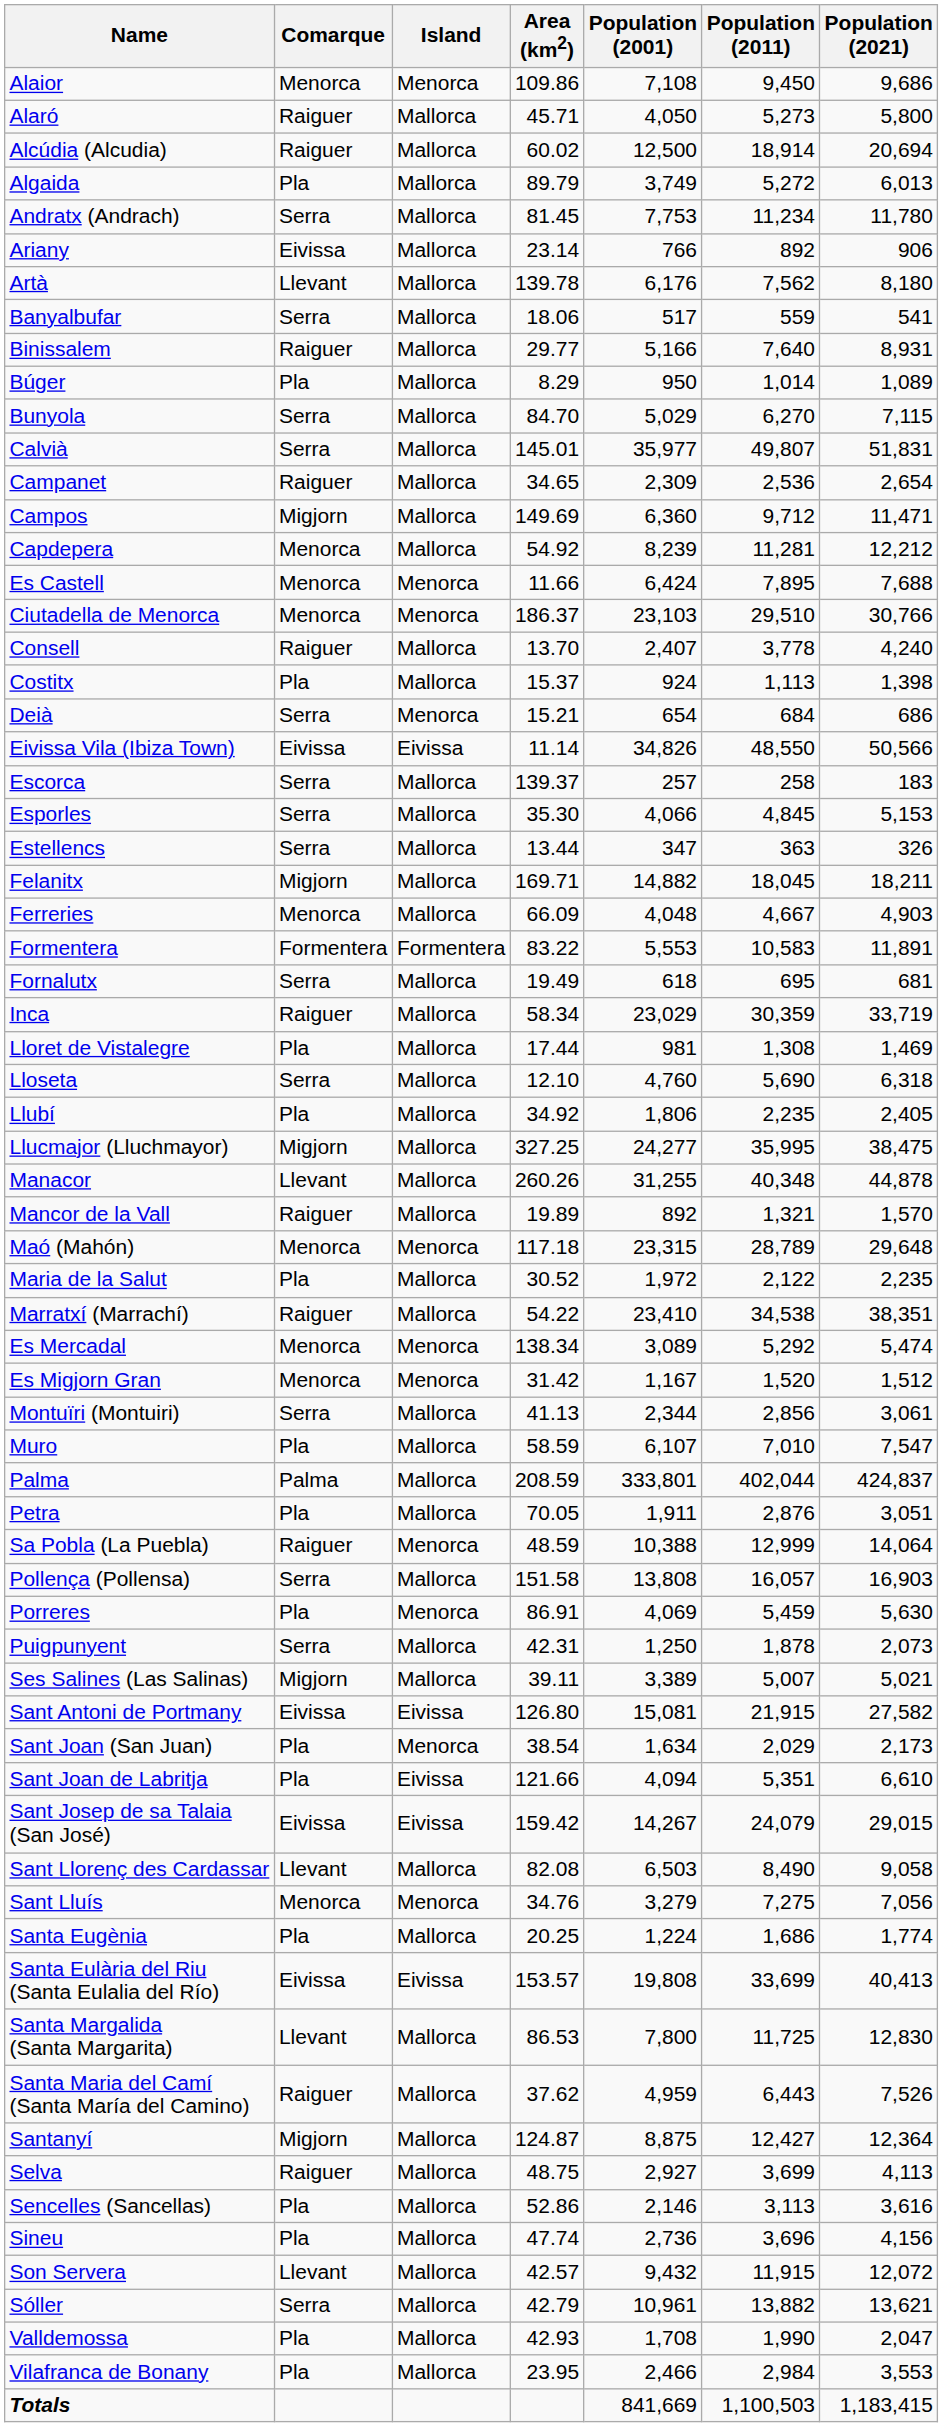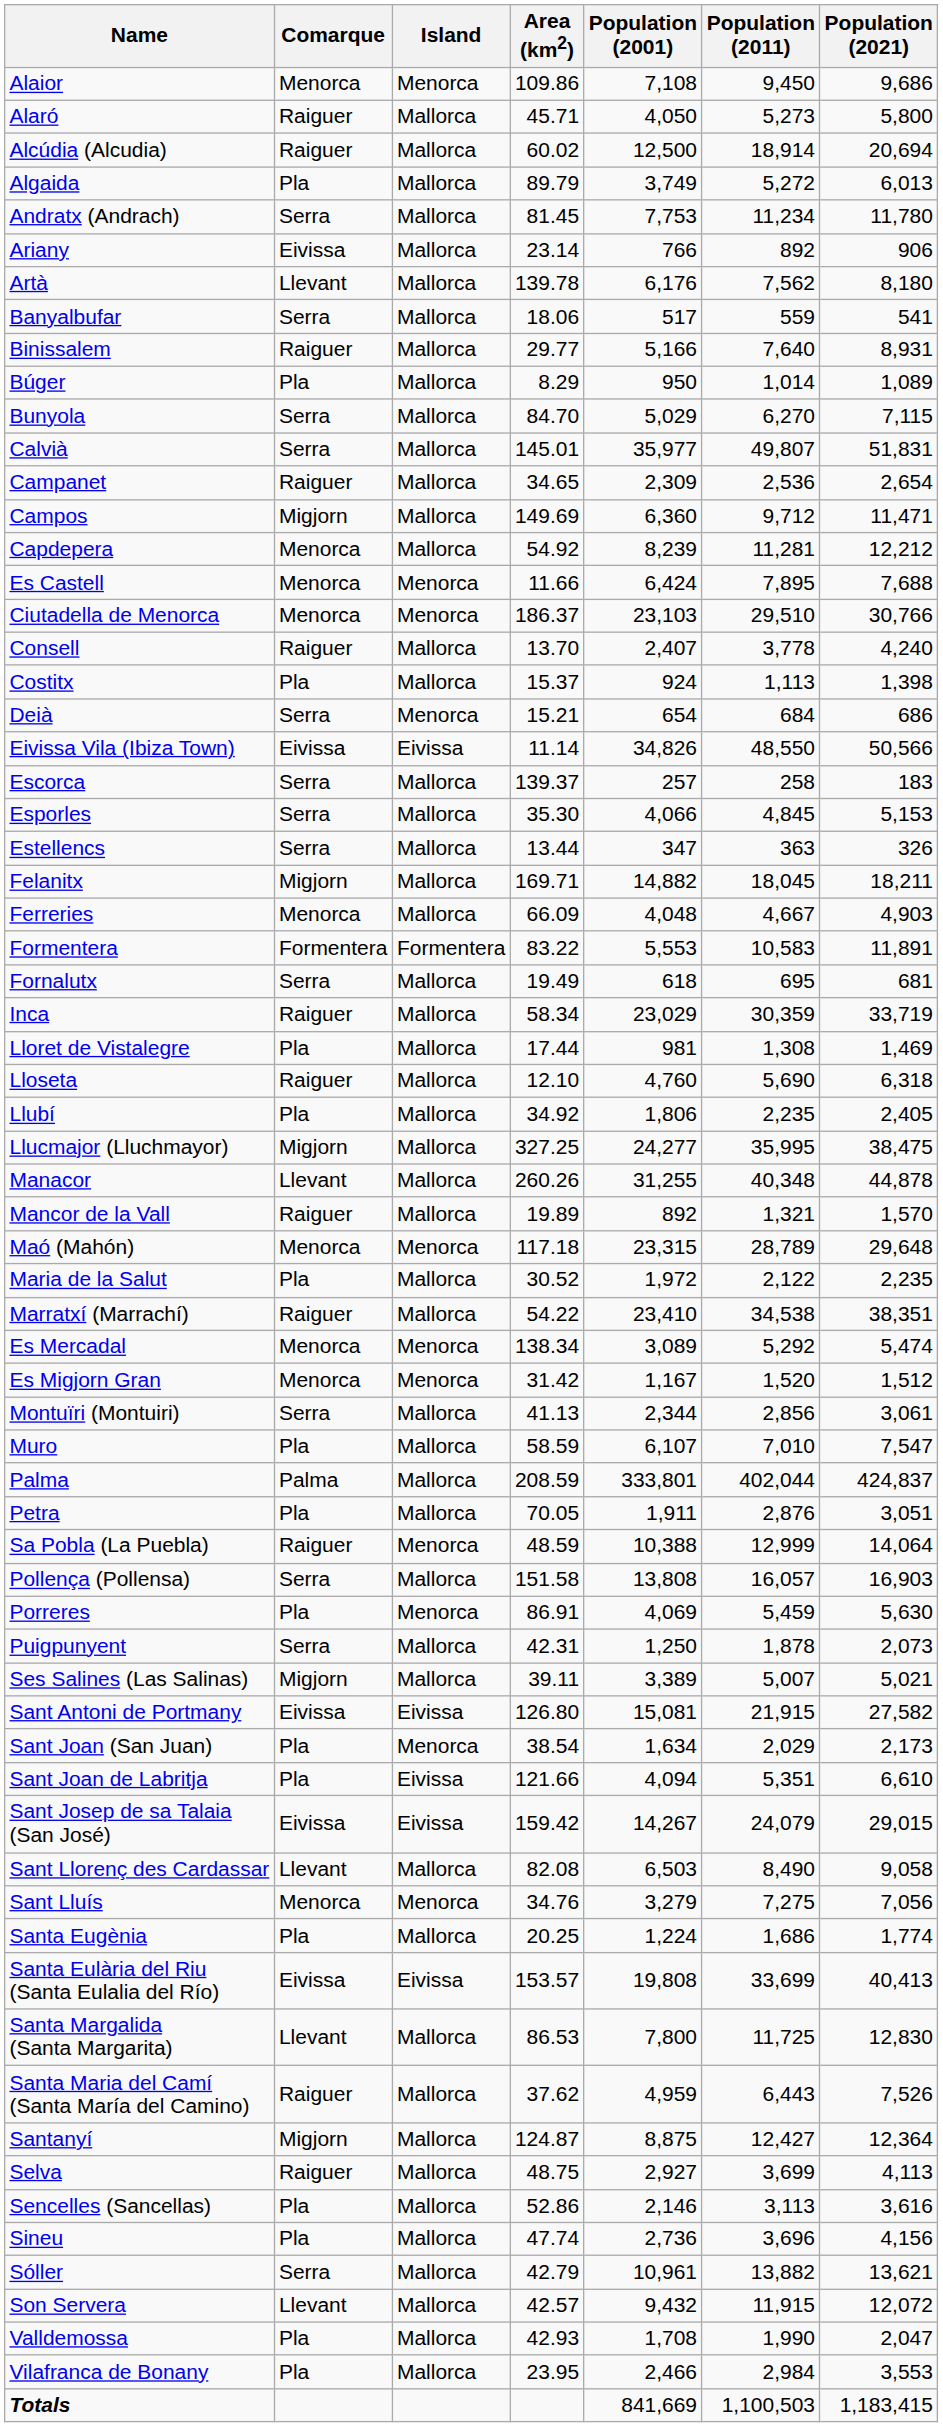Lloseta | Comarque: Serra -> Raiguer
rows swapped: Sóller <-> Son Servera
